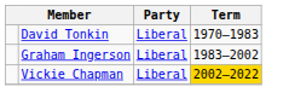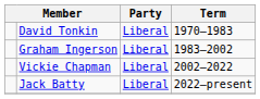Vickie Chapman | Term: gold background -> no background
+ row: Jack Batty | Liberal | 2022–present
